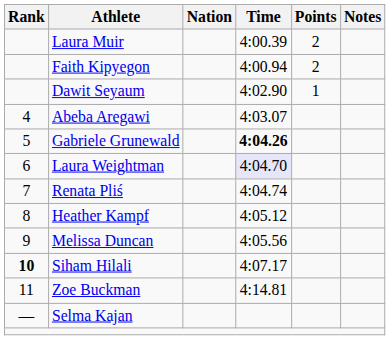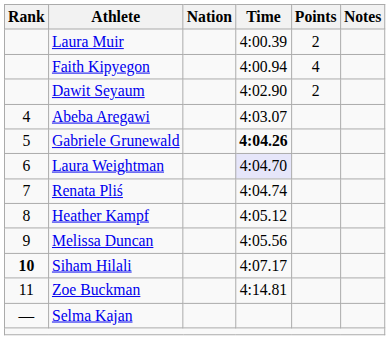Faith Kipyegon | Points: 2 -> 4
Dawit Seyaum | Points: 1 -> 2
